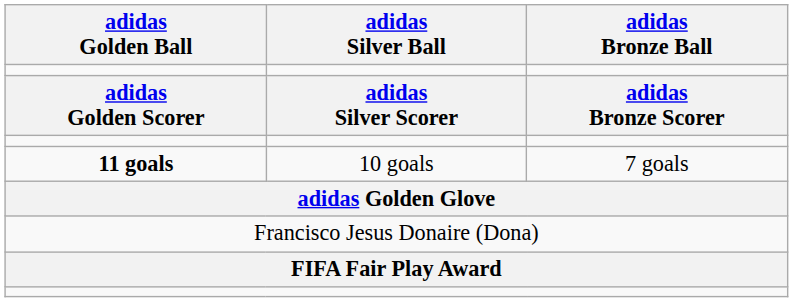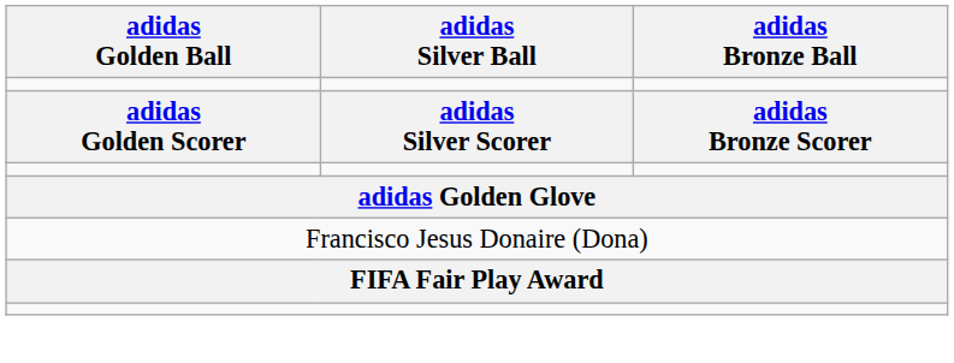- row: 11 goals | 10 goals | 7 goals
